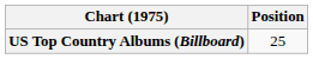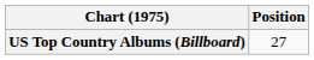US Top Country Albums (Billboard) | Position: 25 -> 27
